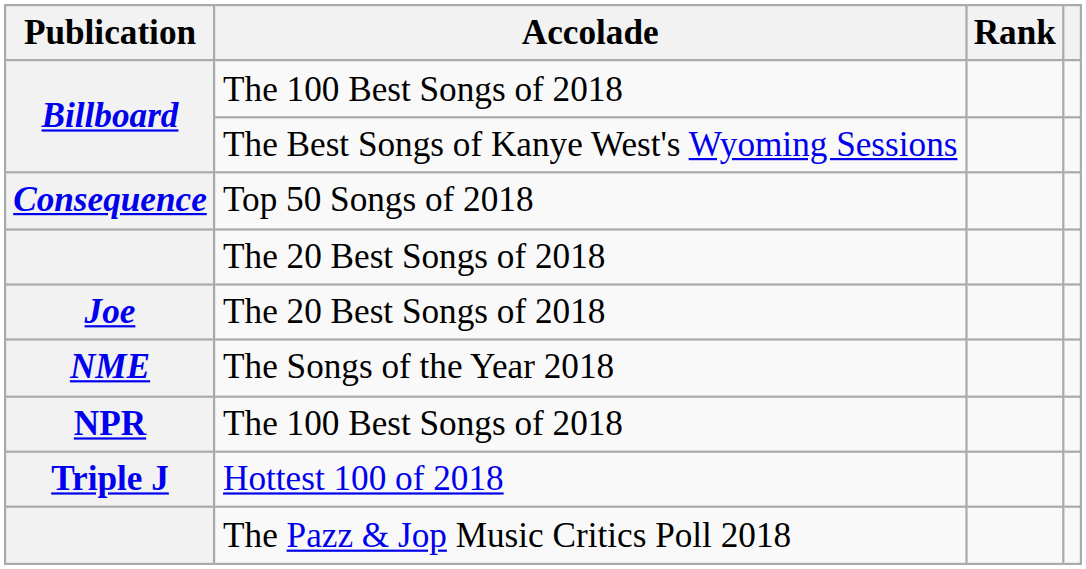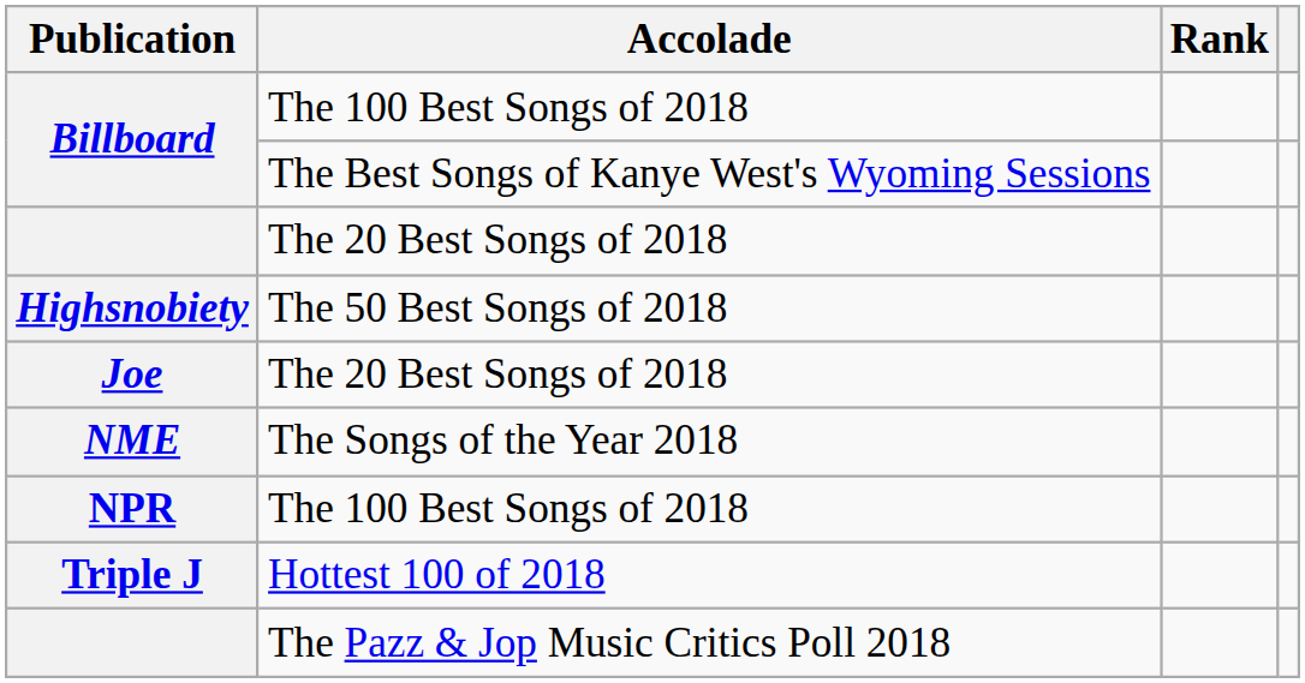- row: Consequence | Top 50 Songs of 2018
+ row: Highsnobiety | The 50 Best Songs of 2018
